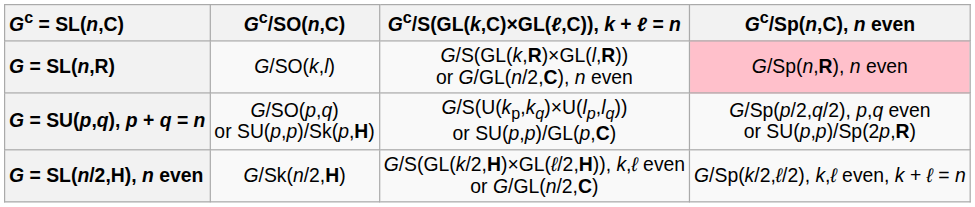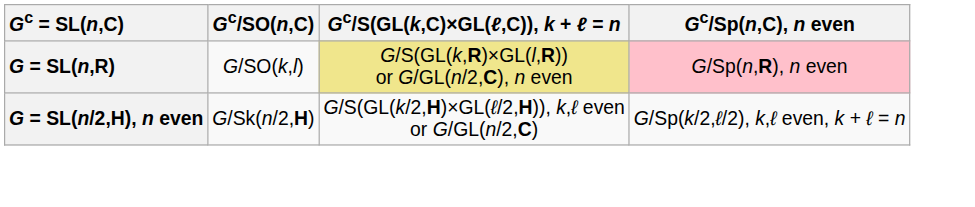G = SL(n,R) | Gc/S(GL(k,C)×GL(ℓ,C)), k + ℓ = n: no background -> khaki background
- row: G = SU(p,q), p + q = n | G/SO(p,q) or SU(p,p)/Sk(p,H) | G/S(U(kp,kq)×U(lp,lq)) or SU(p,p)/GL(p,C) | G/Sp(p/2,q/2), p,q even or SU(p,p)/Sp(2p,R)
